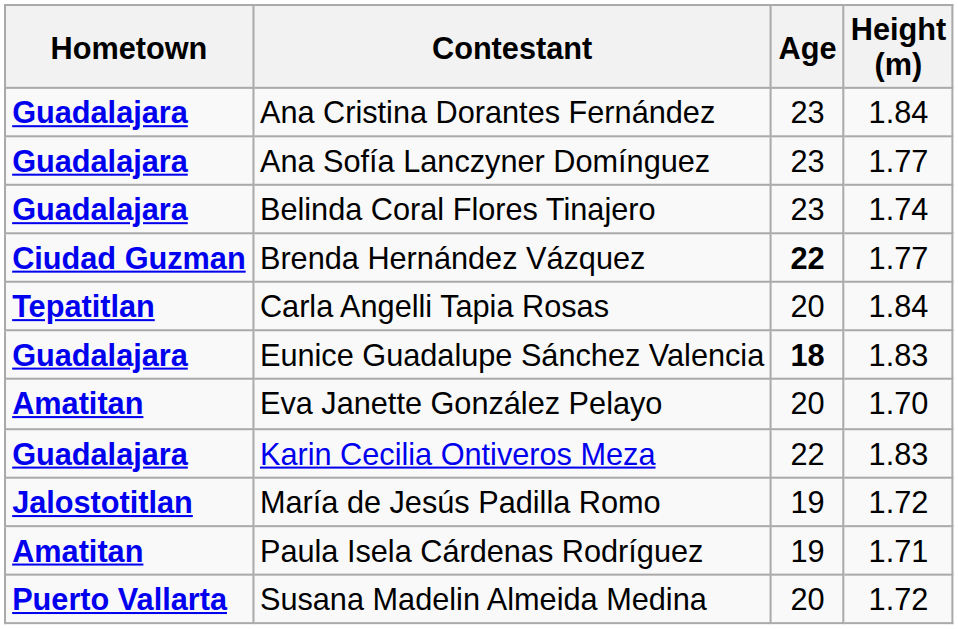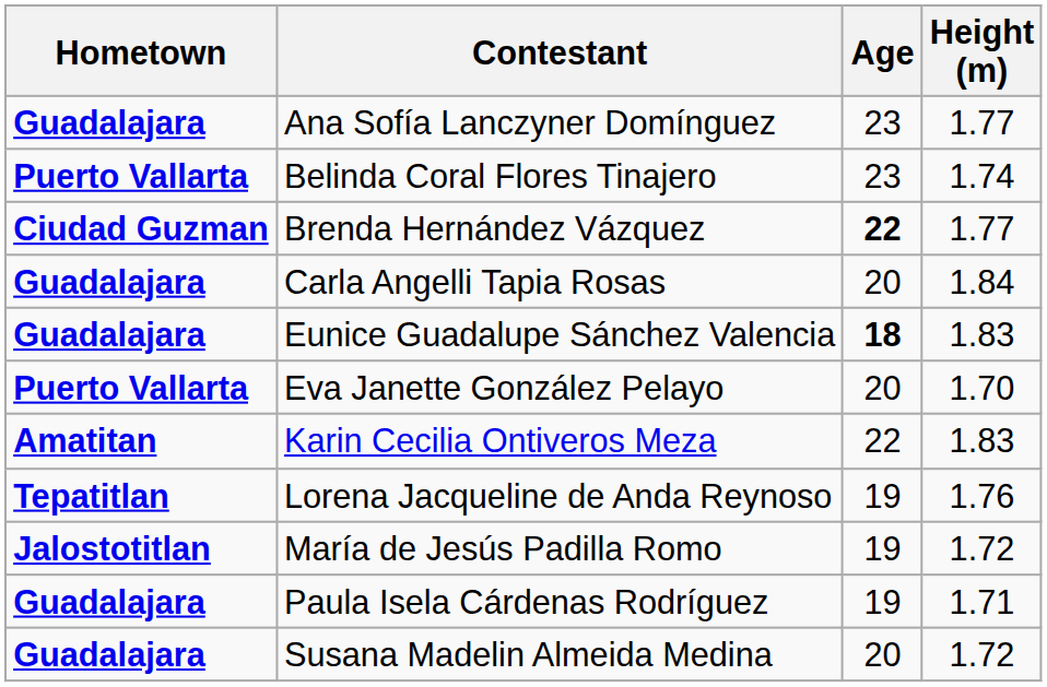- row: Guadalajara | Ana Cristina Dorantes Fernández | 23 | 1.84
Belinda Coral Flores Tinajero | Hometown: Guadalajara -> Puerto Vallarta
Carla Angelli Tapia Rosas | Hometown: Tepatitlan -> Guadalajara
Eva Janette González Pelayo | Hometown: Amatitan -> Puerto Vallarta
Karin Cecilia Ontiveros Meza | Hometown: Guadalajara -> Amatitan
+ row: Tepatitlan | Lorena Jacqueline de Anda Reynoso | 19 | 1.76
Paula Isela Cárdenas Rodríguez | Hometown: Amatitan -> Guadalajara
Susana Madelin Almeida Medina | Hometown: Puerto Vallarta -> Guadalajara
